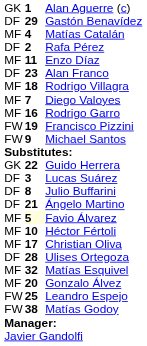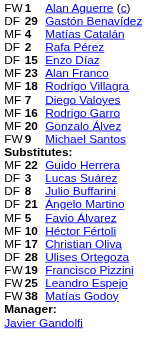Alan Aguerre (c) | column 1: GK -> FW
Enzo Díaz | column 1: MF -> DF
Enzo Díaz | column 2: 11 -> 15
Alan Franco | column 1: DF -> MF
rows swapped: Gonzalo Álvez <-> Francisco Pizzini
Guido Herrera | column 1: GK -> MF
Favio Álvarez | column 2: lightyellow background -> no background
- row: MF | 32 | Matías Esquivel
